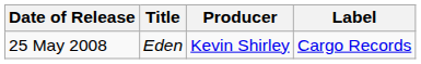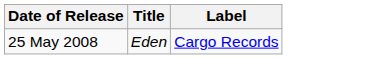- column: Producer | Kevin Shirley
